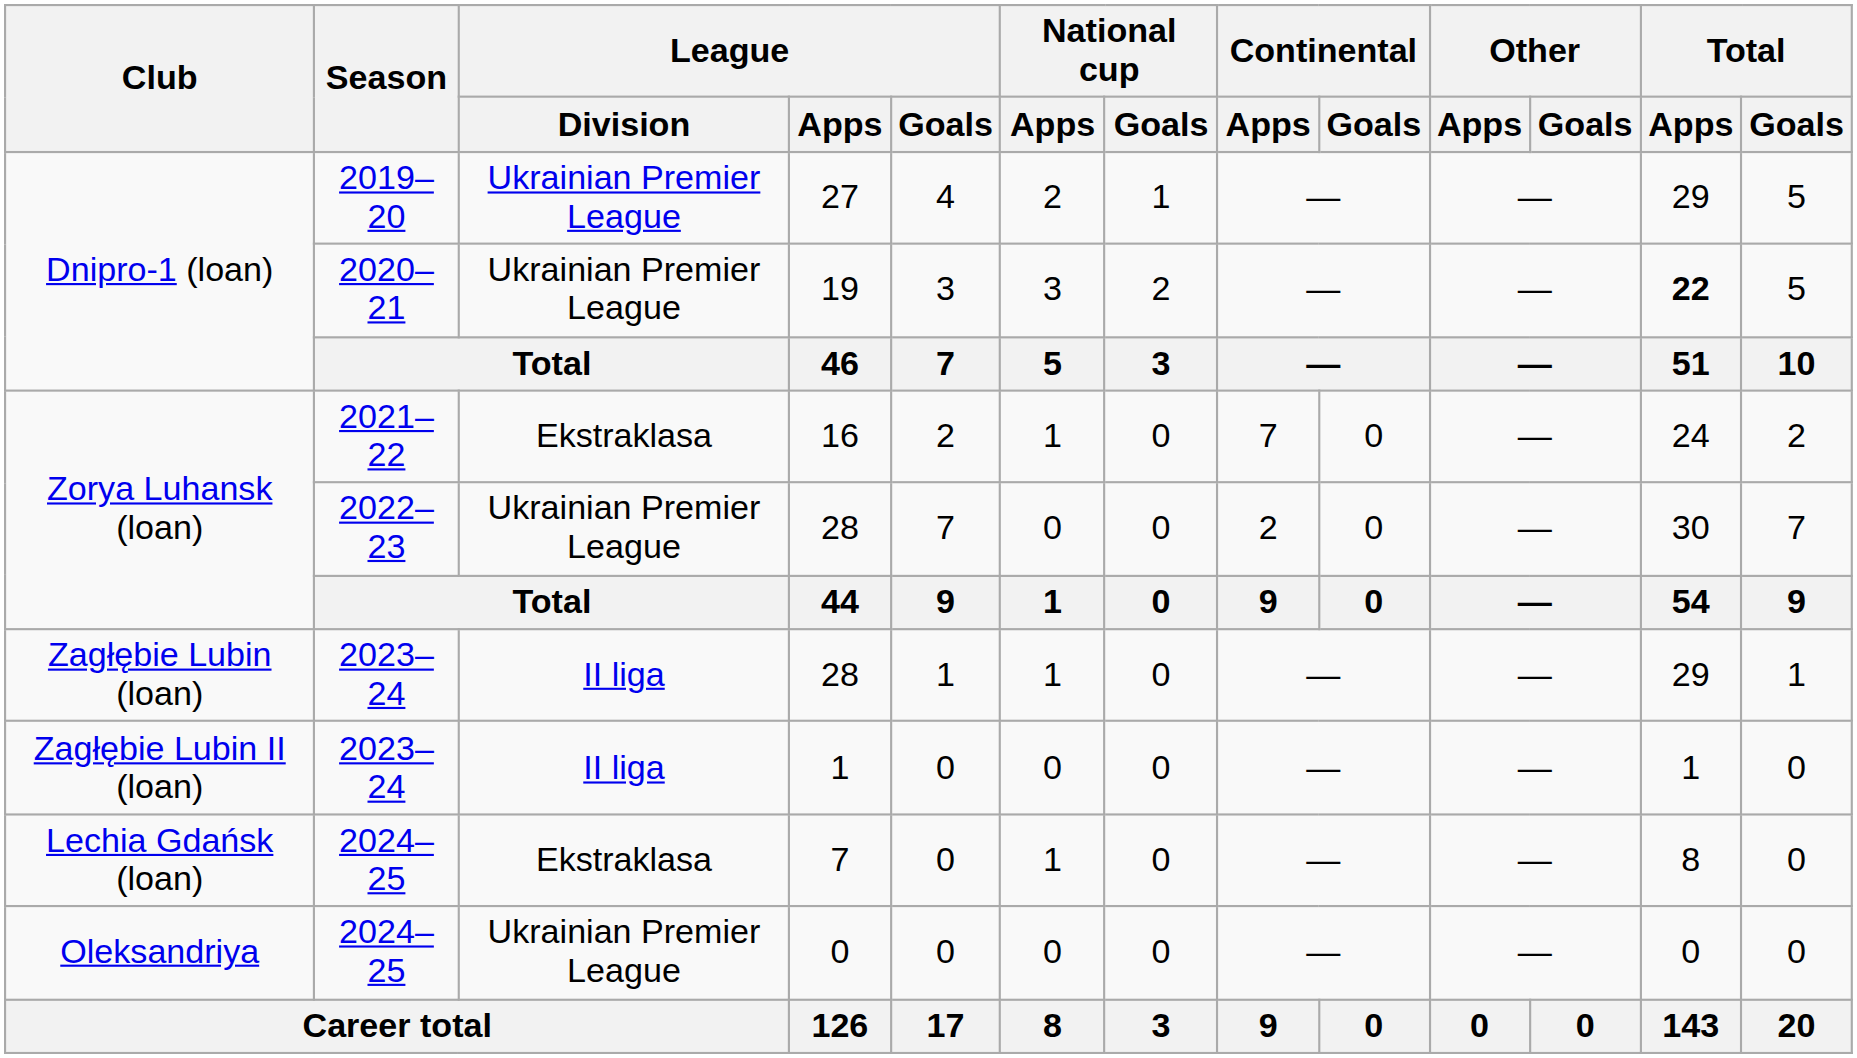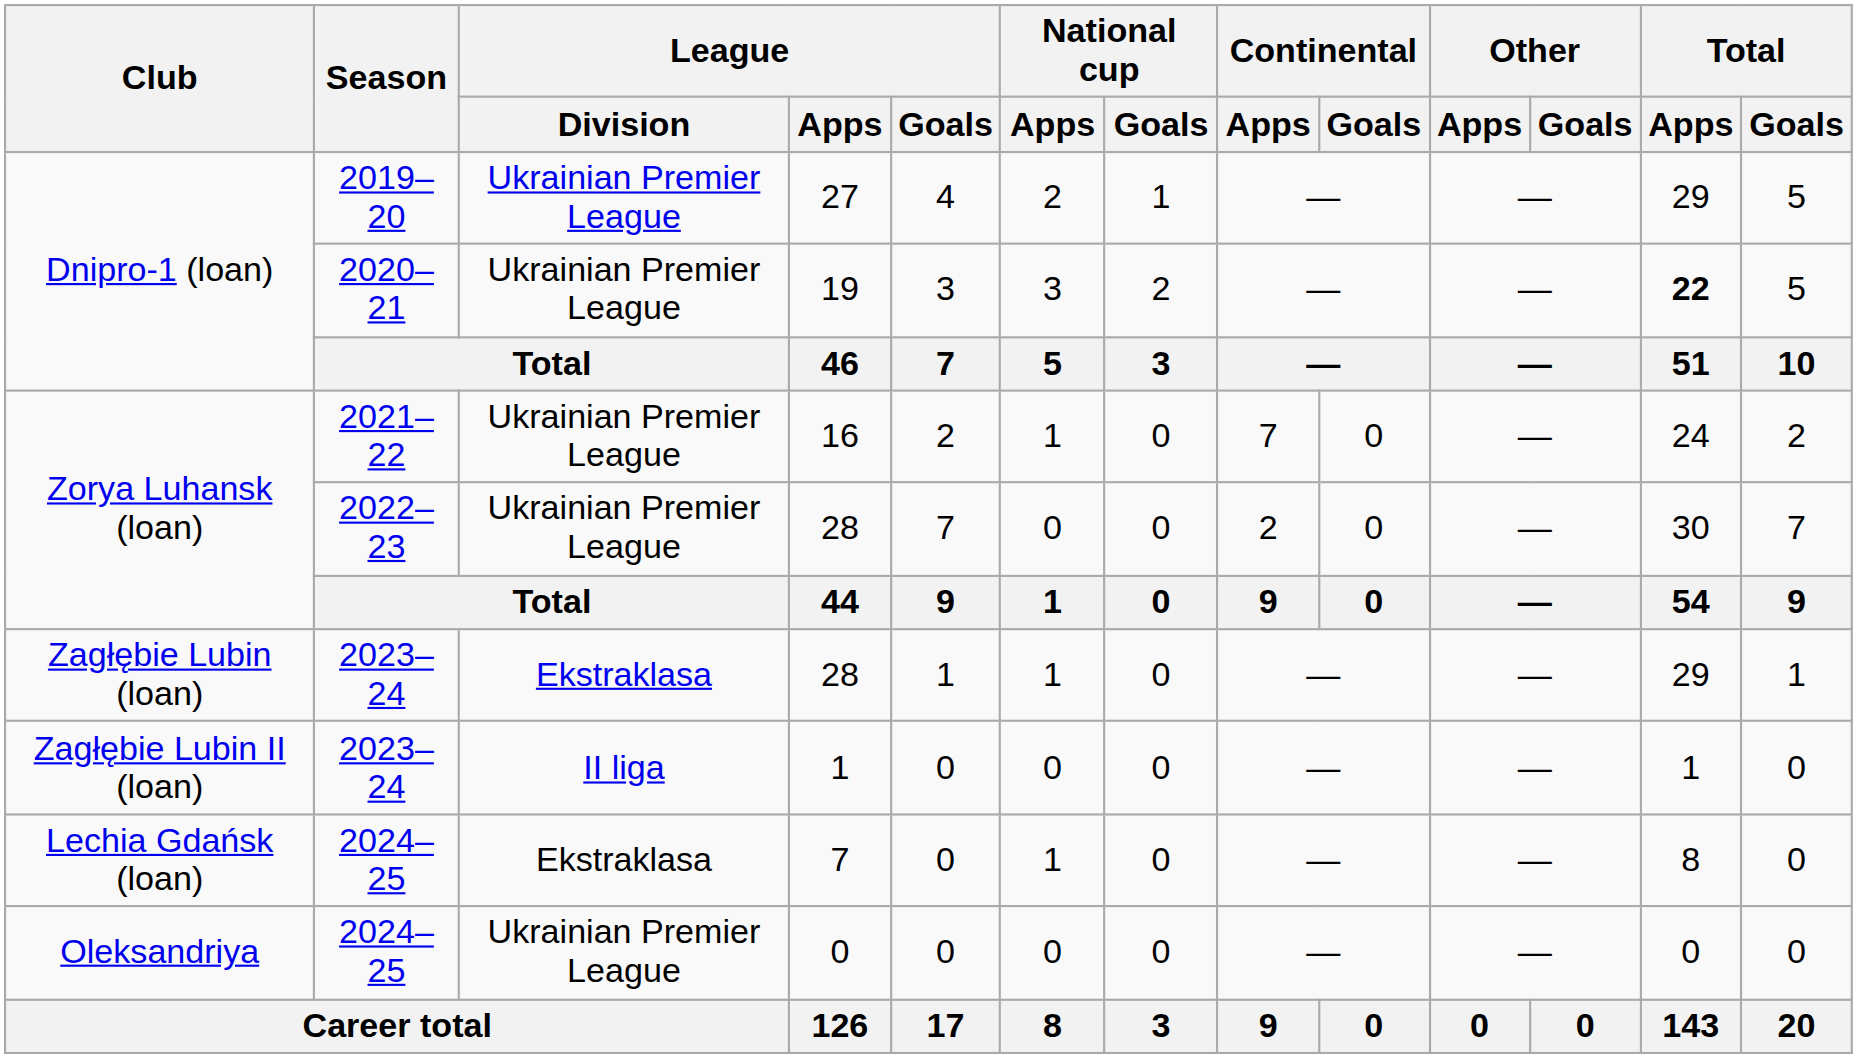16 | League / Division: Ekstraklasa -> Ukrainian Premier League
Zagłębie Lubin (loan) / 28 | League / Division: II liga -> Ekstraklasa
